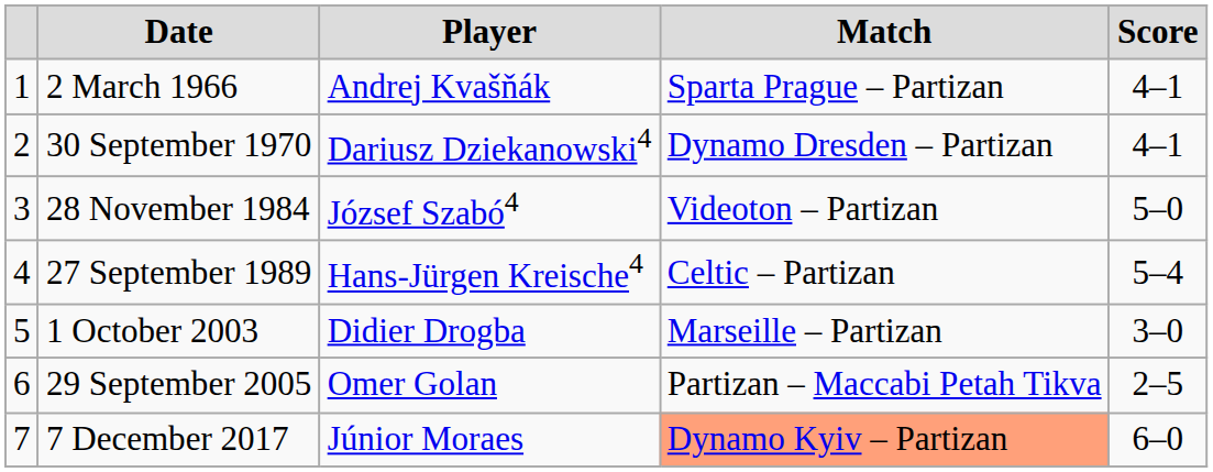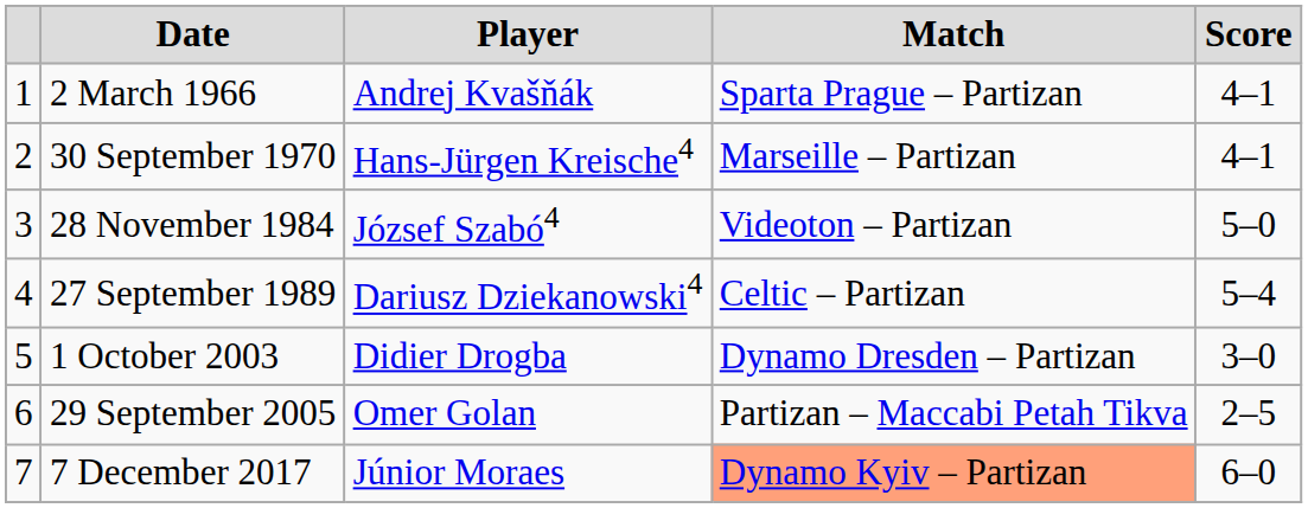30 September 1970 | Player: Dariusz Dziekanowski4 -> Hans-Jürgen Kreische4
30 September 1970 | Match: Dynamo Dresden – Partizan -> Marseille – Partizan
27 September 1989 | Player: Hans-Jürgen Kreische4 -> Dariusz Dziekanowski4
1 October 2003 | Match: Marseille – Partizan -> Dynamo Dresden – Partizan
